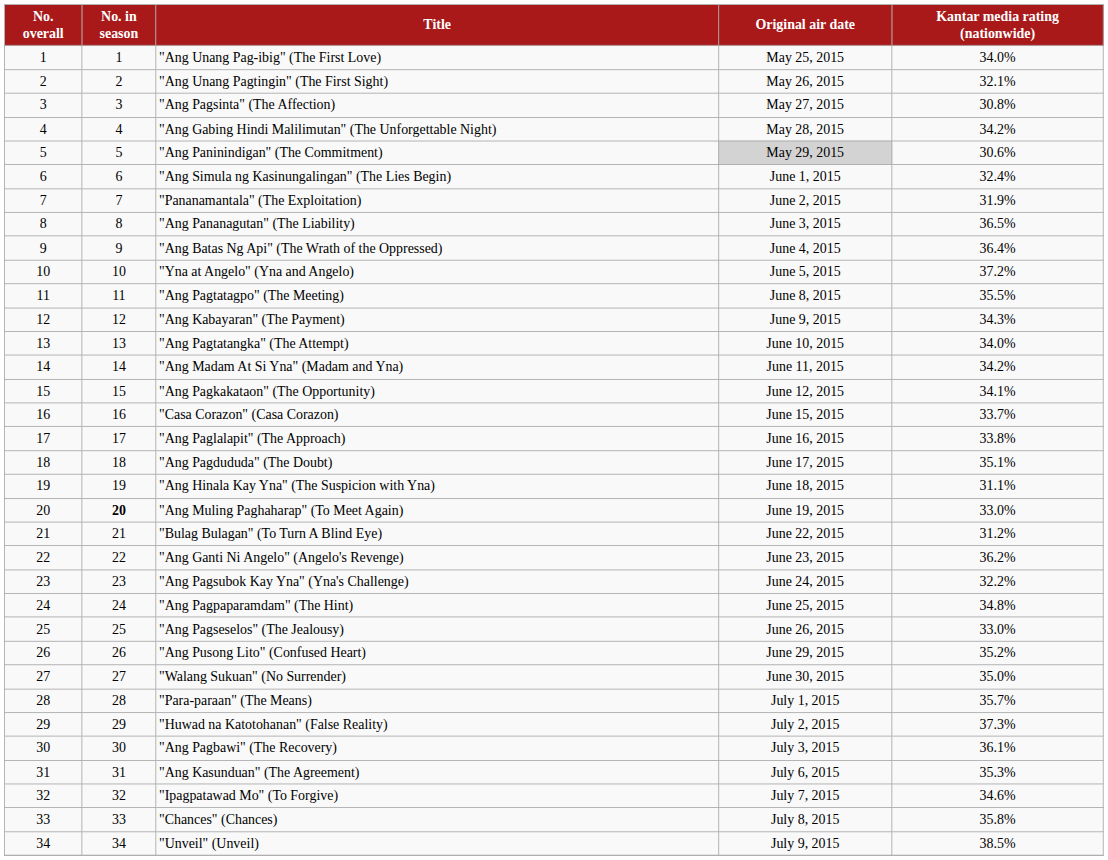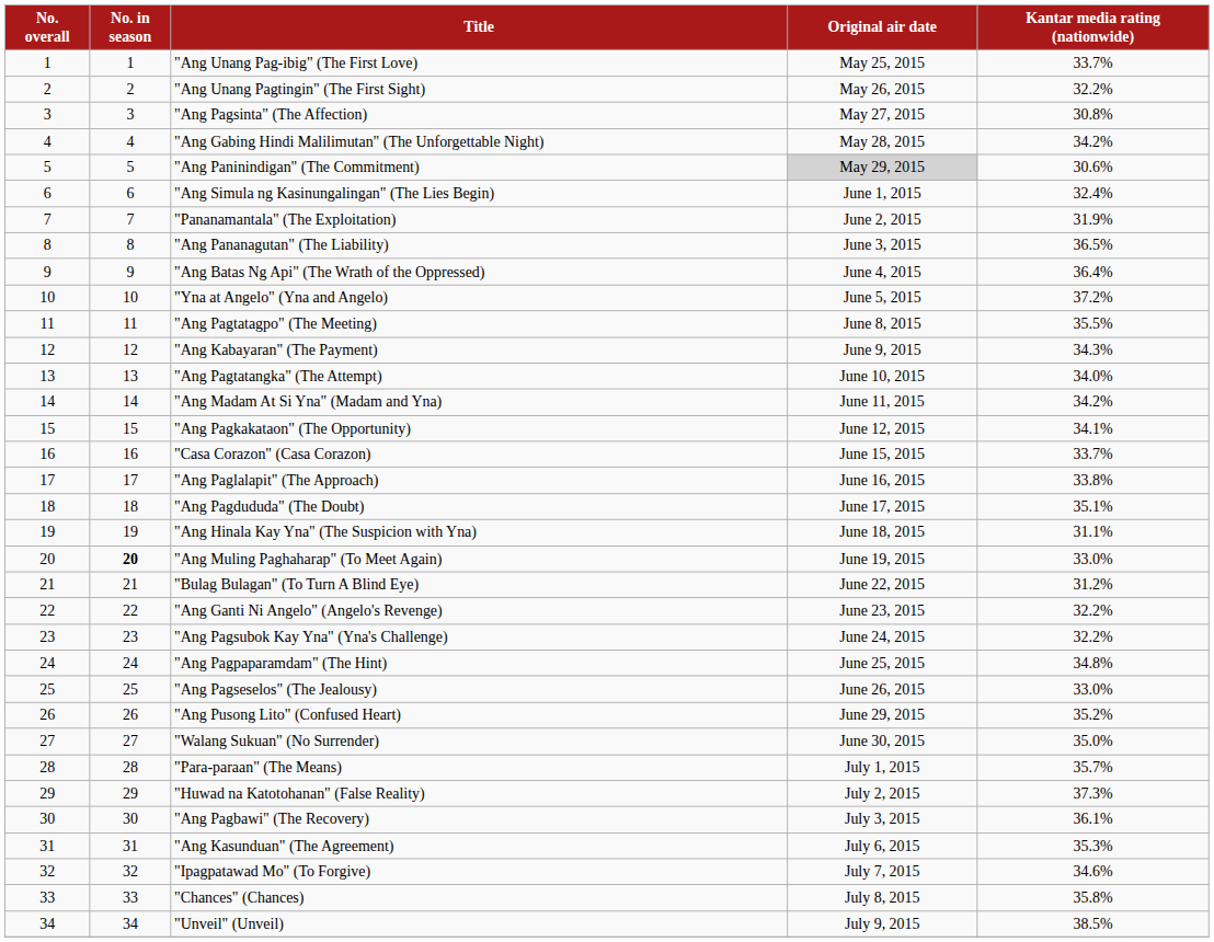"Ang Unang Pag-ibig" (The First Love) | Kantar media rating (nationwide): 34.0% -> 33.7%
"Ang Unang Pagtingin" (The First Sight) | Kantar media rating (nationwide): 32.1% -> 32.2%
"Ang Ganti Ni Angelo" (Angelo's Revenge) | Kantar media rating (nationwide): 36.2% -> 32.2%
